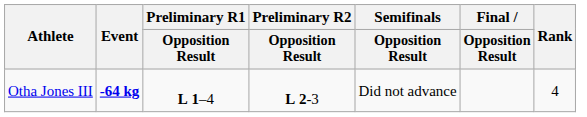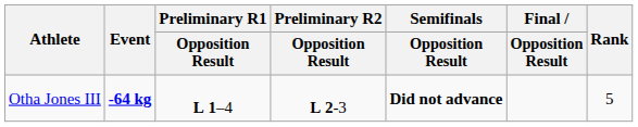Otha Jones III | Semifinals / Opposition Result: normal -> bold
Otha Jones III | Rank: 4 -> 5
